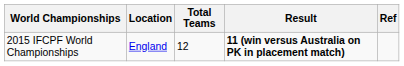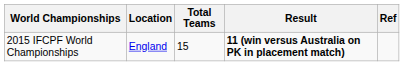2015 IFCPF World Championships | Total Teams: 12 -> 15
